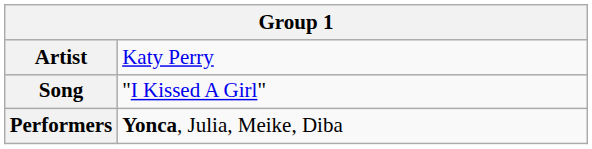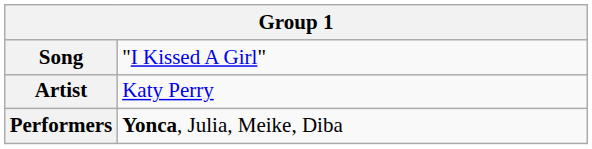rows swapped: Song <-> Artist
